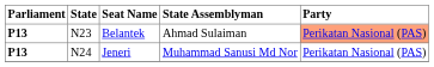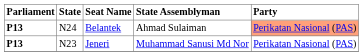Belantek | State: N23 -> N24
Jeneri | State: N24 -> N23
